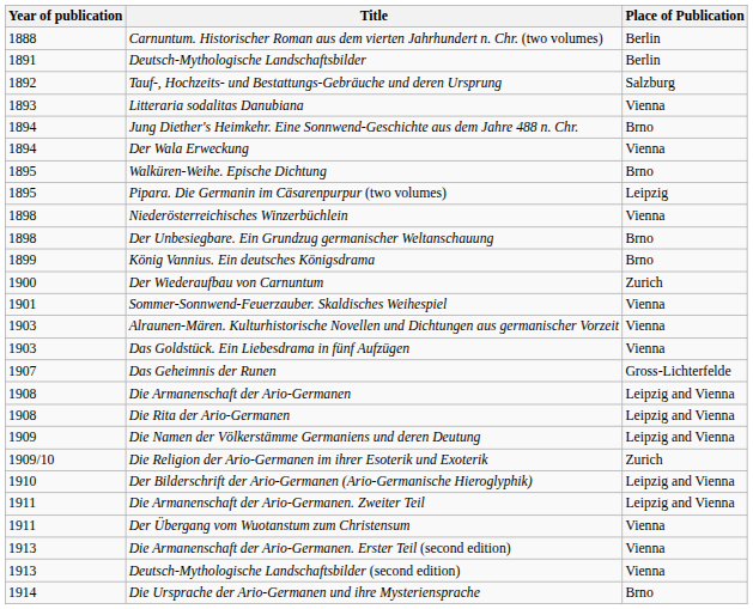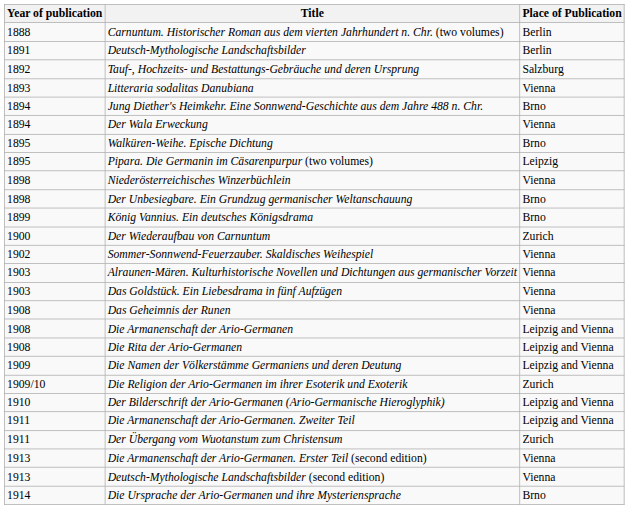Sommer-Sonnwend-Feuerzauber. Skaldisches Weihespiel | Year of publication: 1901 -> 1902
Das Geheimnis der Runen | Year of publication: 1907 -> 1908
Das Geheimnis der Runen | Place of Publication: Gross-Lichterfelde -> Vienna
Der Übergang vom Wuotanstum zum Christensum | Place of Publication: Vienna -> Zurich
